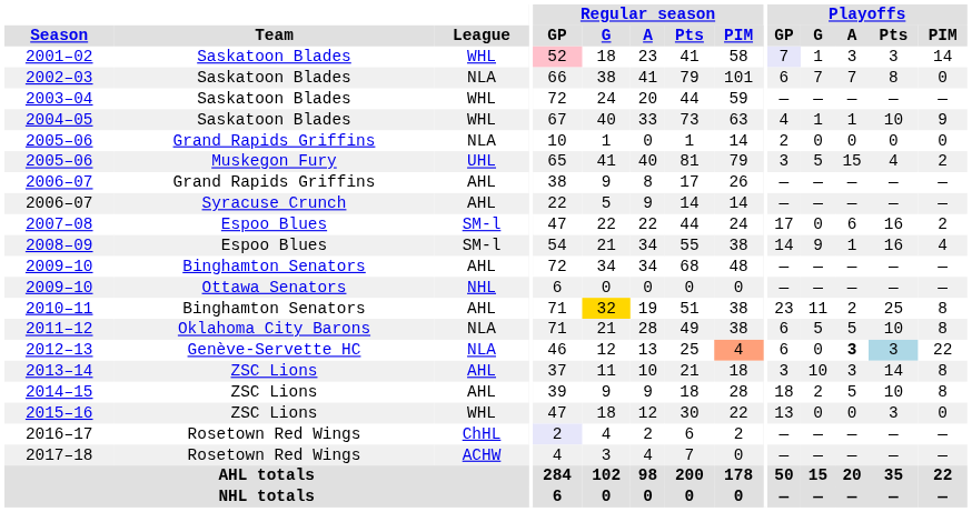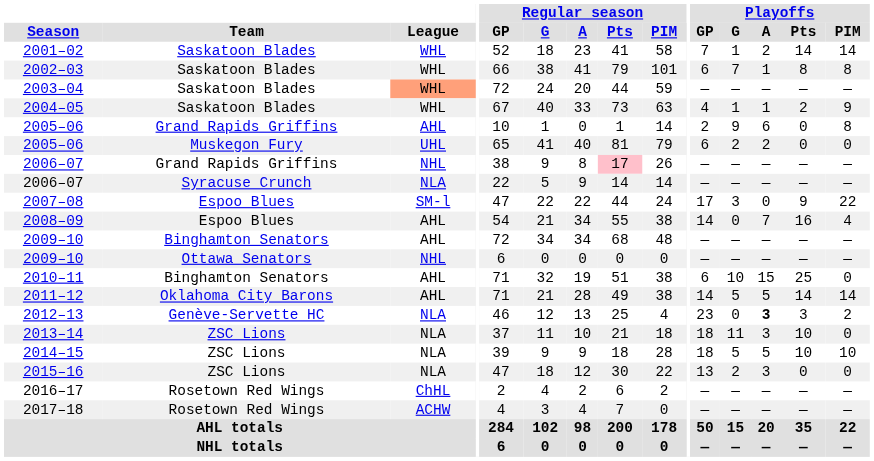2001–02 | Regular season / GP: pink background -> no background
2001–02 | Playoffs / GP: lavender background -> no background
2001–02 | Playoffs / A: 3 -> 2
2001–02 | Playoffs / Pts: 3 -> 14
2002–03 | League: NLA -> WHL
2002–03 | Playoffs / A: 7 -> 1
2002–03 | Playoffs / PIM: 0 -> 8
2003–04 | League: no background -> lightsalmon background
2004–05 | Playoffs / Pts: 10 -> 2
2005–06 / Grand Rapids Griffins | League: NLA -> AHL
2005–06 / Grand Rapids Griffins | Playoffs / G: 0 -> 9
2005–06 / Grand Rapids Griffins | Playoffs / A: 0 -> 6
2005–06 / Grand Rapids Griffins | Playoffs / PIM: 0 -> 8
2005–06 / Muskegon Fury | Playoffs / GP: 3 -> 6
2005–06 / Muskegon Fury | Playoffs / G: 5 -> 2
2005–06 / Muskegon Fury | Playoffs / A: 15 -> 2
2005–06 / Muskegon Fury | Playoffs / Pts: 4 -> 0
2005–06 / Muskegon Fury | Playoffs / PIM: 2 -> 0
2006–07 / Grand Rapids Griffins | League: AHL -> NHL
2006–07 / Grand Rapids Griffins | Regular season / Pts: no background -> pink background
2006–07 / Syracuse Crunch | League: AHL -> NLA
2007–08 | Playoffs / G: 0 -> 3
2007–08 | Playoffs / A: 6 -> 0
2007–08 | Playoffs / Pts: 16 -> 9
2007–08 | Playoffs / PIM: 2 -> 22
2008–09 | League: SM-l -> AHL
2008–09 | Playoffs / G: 9 -> 0
2008–09 | Playoffs / A: 1 -> 7
2010–11 | Regular season / G: gold background -> no background
2010–11 | Playoffs / GP: 23 -> 6
2010–11 | Playoffs / G: 11 -> 10
2010–11 | Playoffs / A: 2 -> 15
2010–11 | Playoffs / PIM: 8 -> 0
2011–12 | League: NLA -> AHL
2011–12 | Playoffs / GP: 6 -> 14
2011–12 | Playoffs / Pts: 10 -> 14
2011–12 | Playoffs / PIM: 8 -> 14
2012–13 | Regular season / PIM: lightsalmon background -> no background
2012–13 | Playoffs / GP: 6 -> 23
2012–13 | Playoffs / Pts: lightblue background -> no background
2012–13 | Playoffs / PIM: 22 -> 2
2013–14 | League: AHL -> NLA
2013–14 | Playoffs / GP: 3 -> 18
2013–14 | Playoffs / G: 10 -> 11
2013–14 | Playoffs / Pts: 14 -> 10
2013–14 | Playoffs / PIM: 8 -> 0
2014–15 | League: AHL -> NLA
2014–15 | Playoffs / G: 2 -> 5
2014–15 | Playoffs / PIM: 8 -> 10
2015–16 | League: WHL -> NLA
2015–16 | Playoffs / G: 0 -> 2
2015–16 | Playoffs / A: 0 -> 3
2015–16 | Playoffs / Pts: 3 -> 0
2016–17 | Regular season / GP: lavender background -> no background
